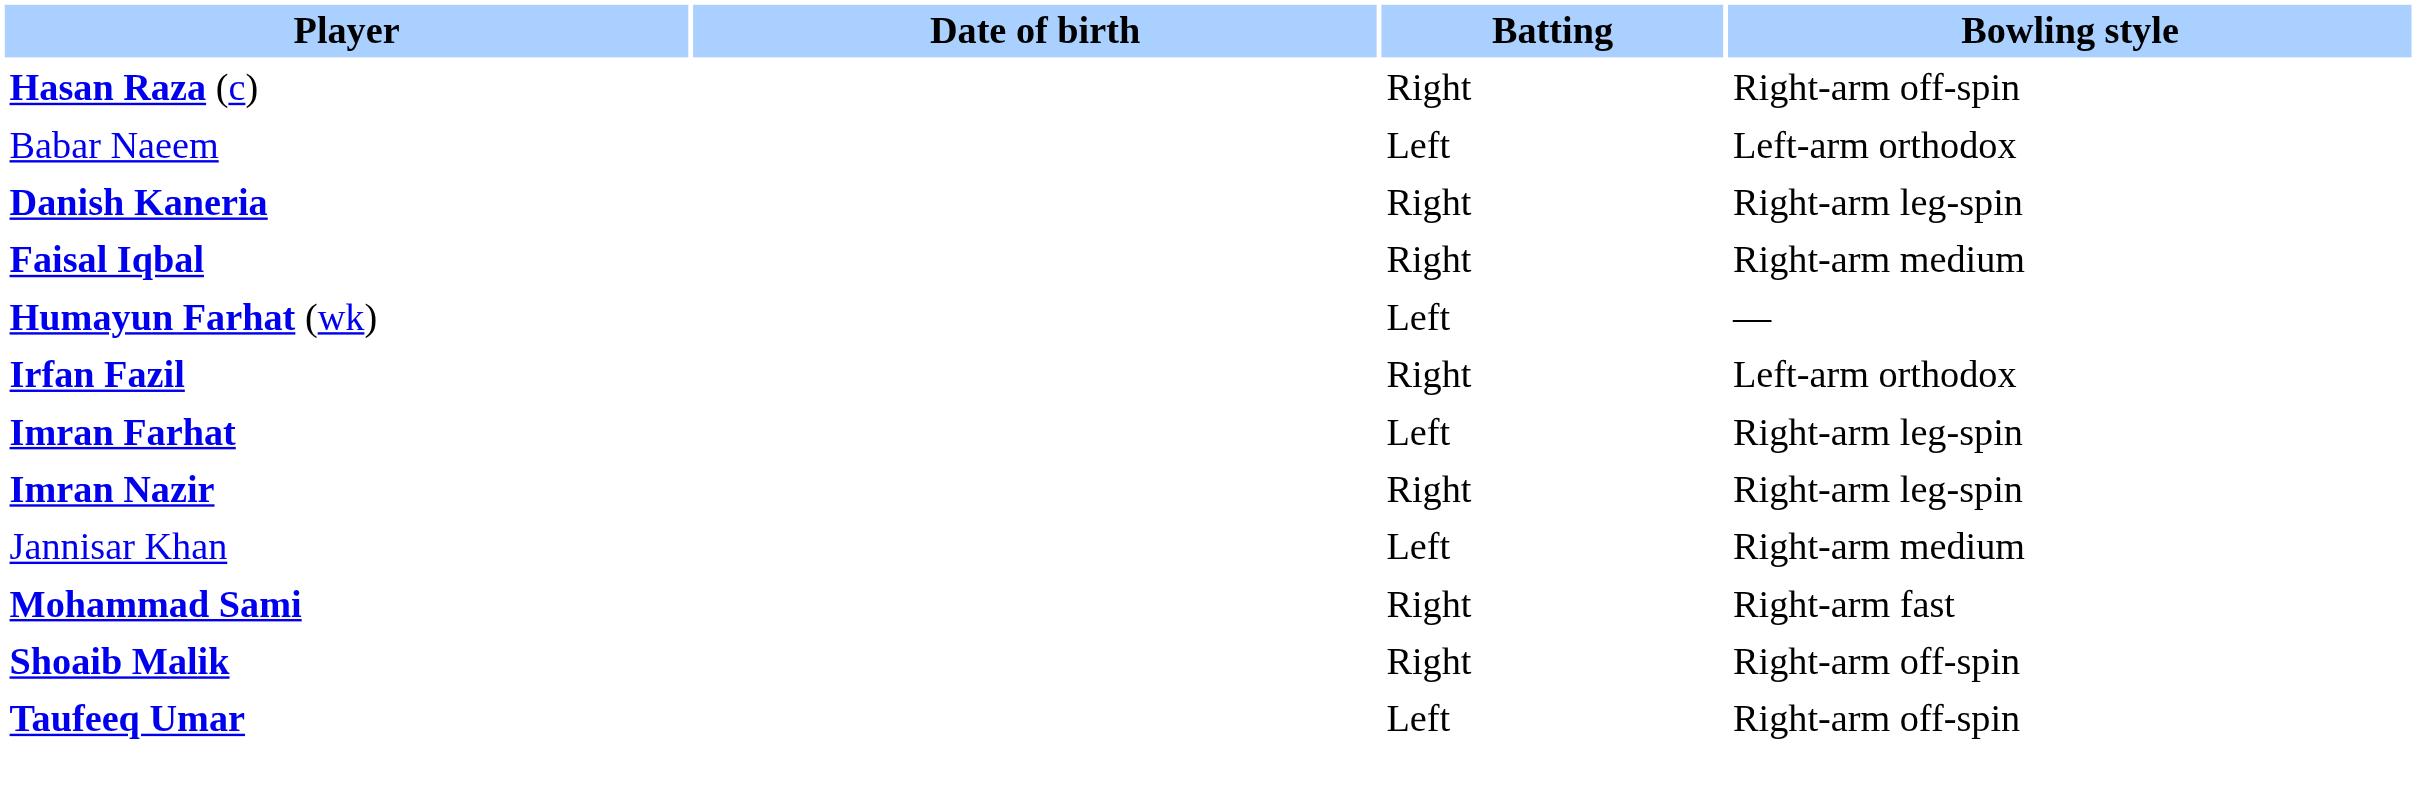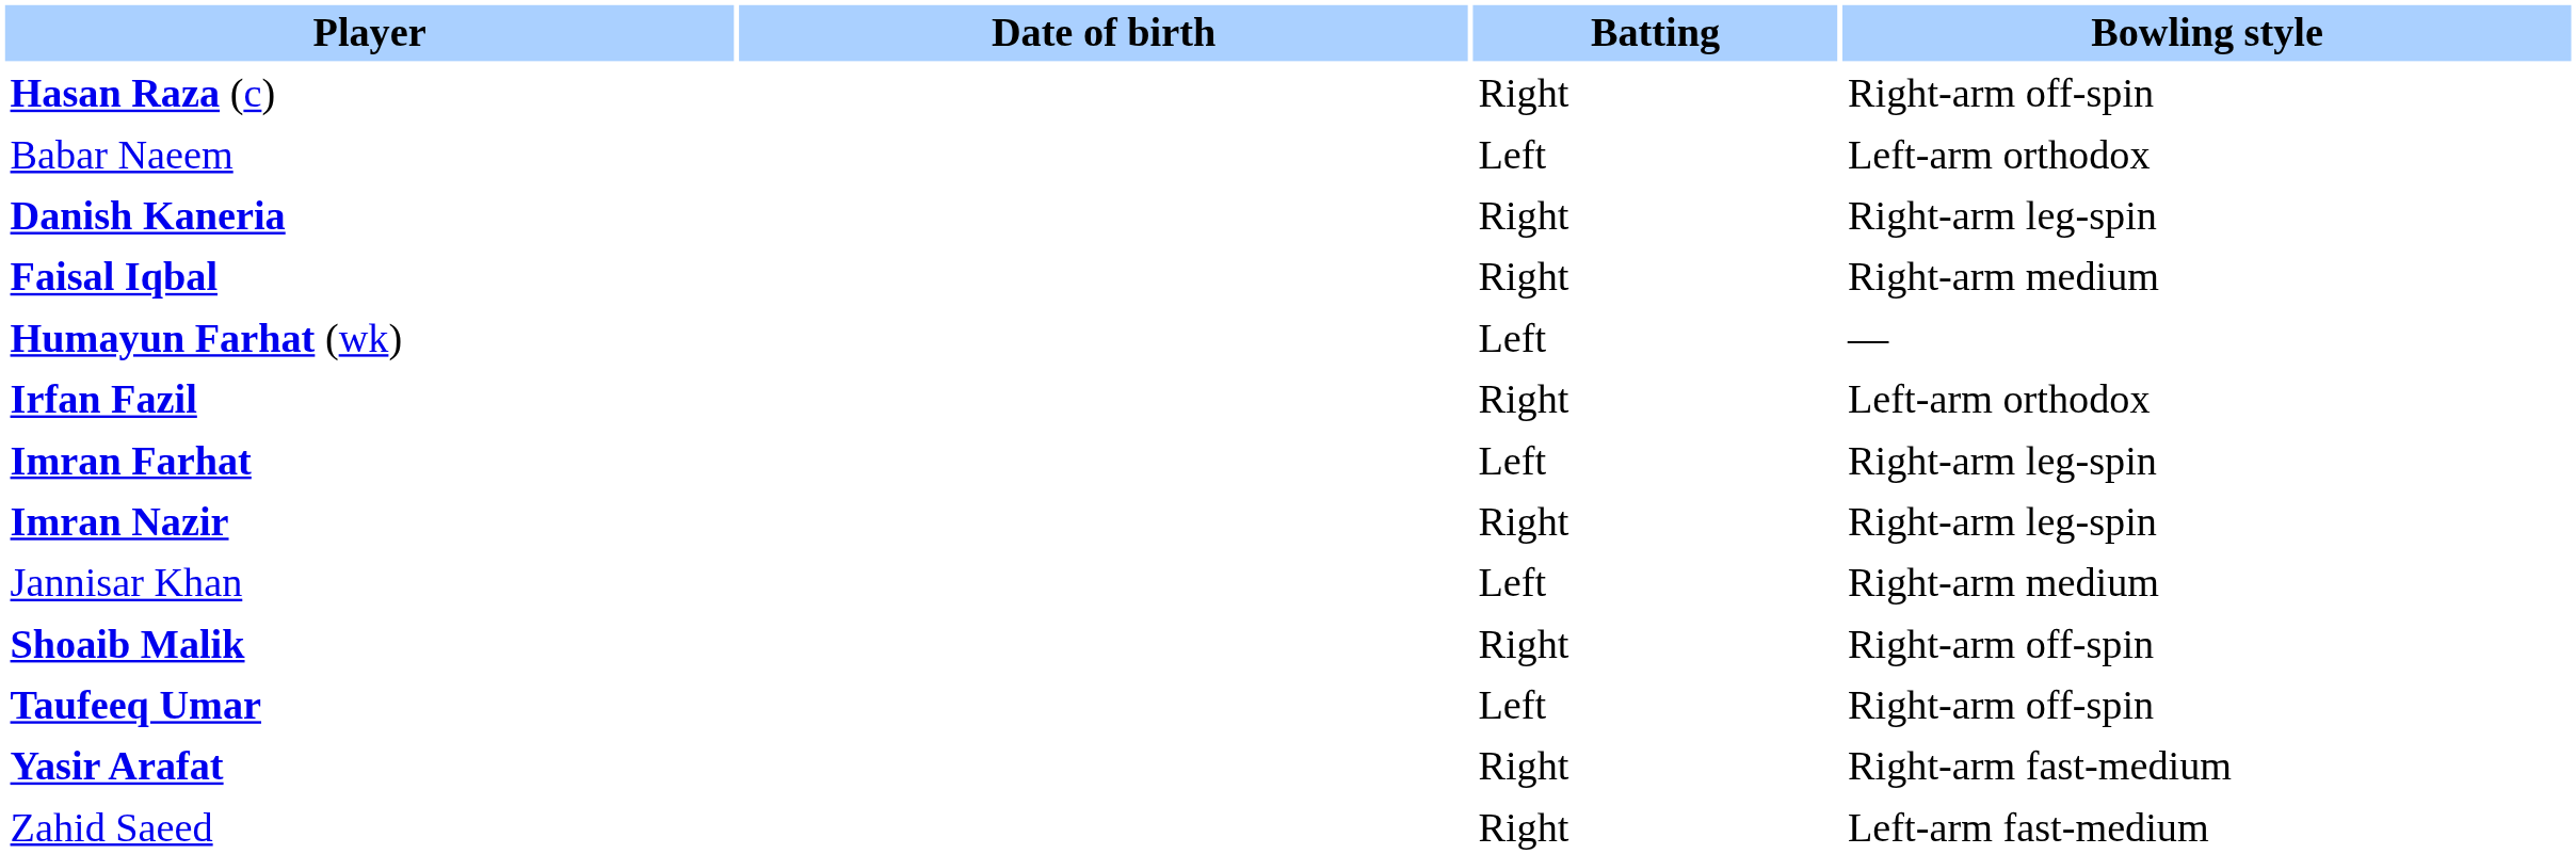- row: Mohammad Sami | Right | Right-arm fast
+ row: Yasir Arafat | Right | Right-arm fast-medium
+ row: Zahid Saeed | Right | Left-arm fast-medium
